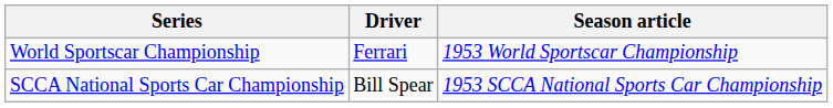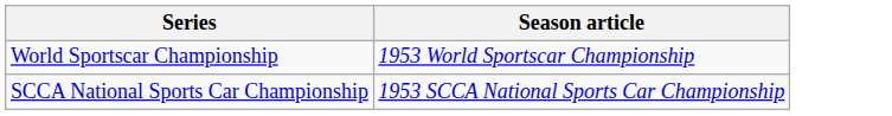- column: Driver | Ferrari | Bill Spear
